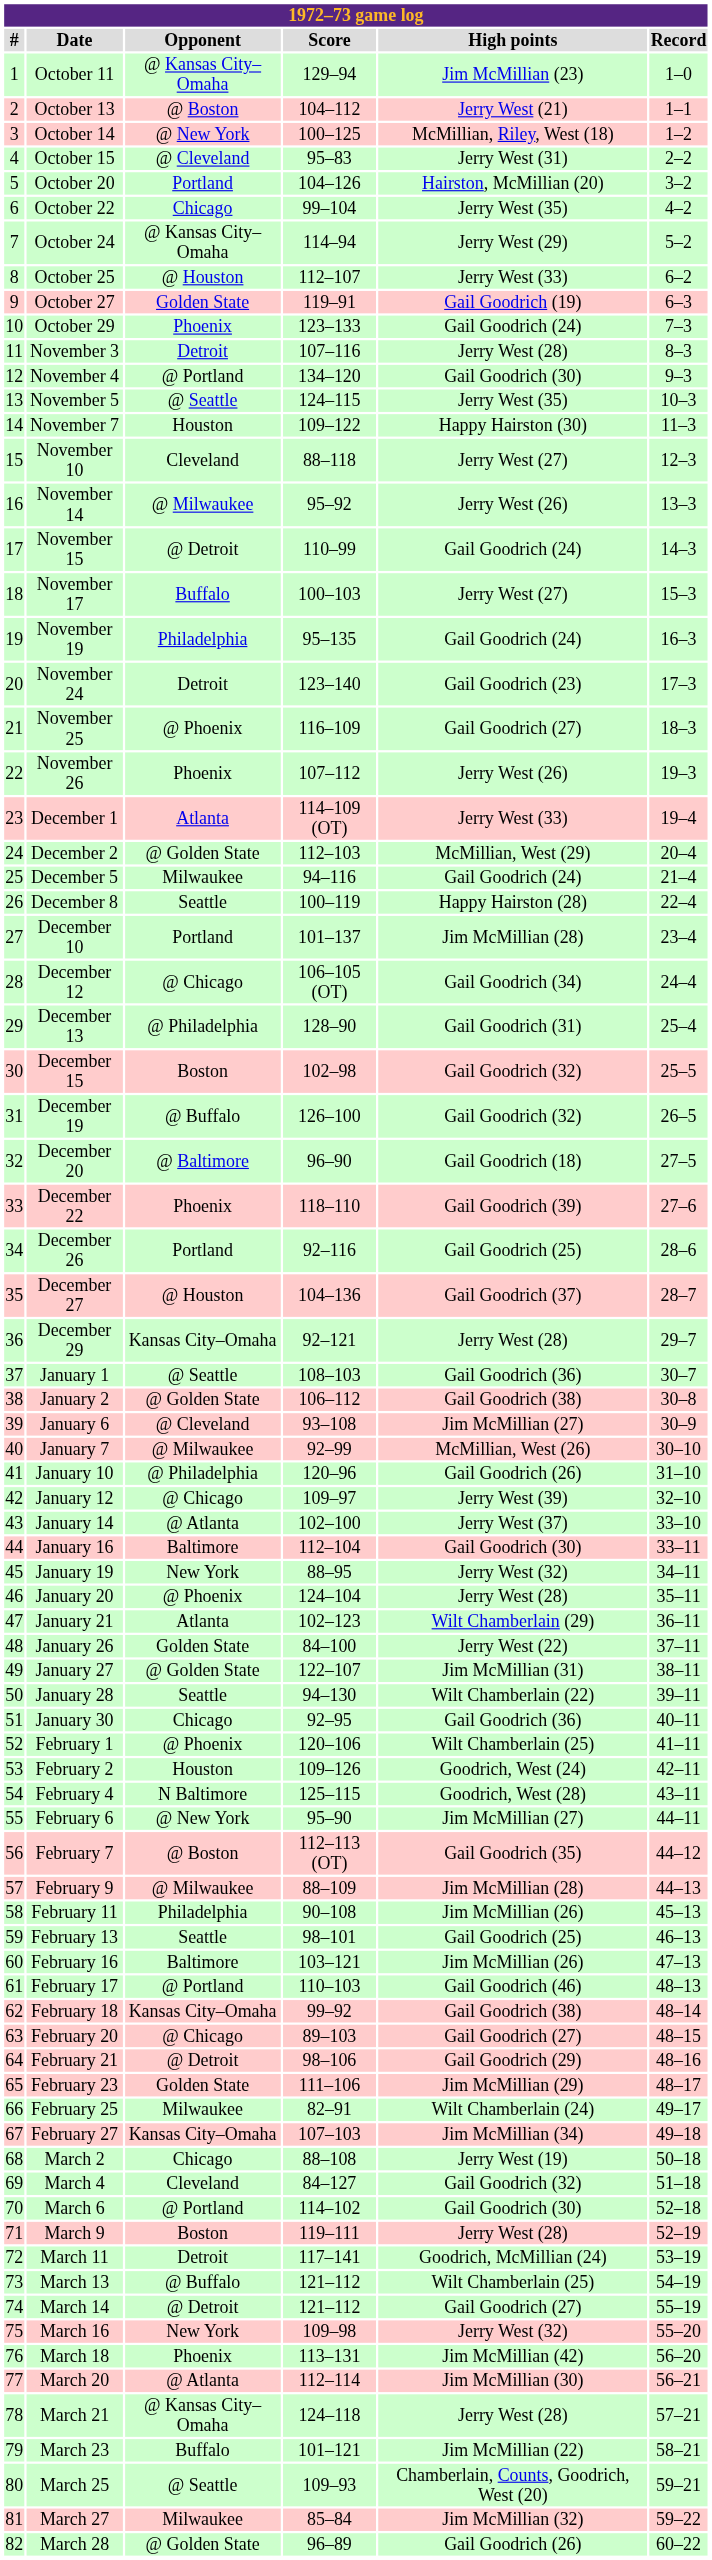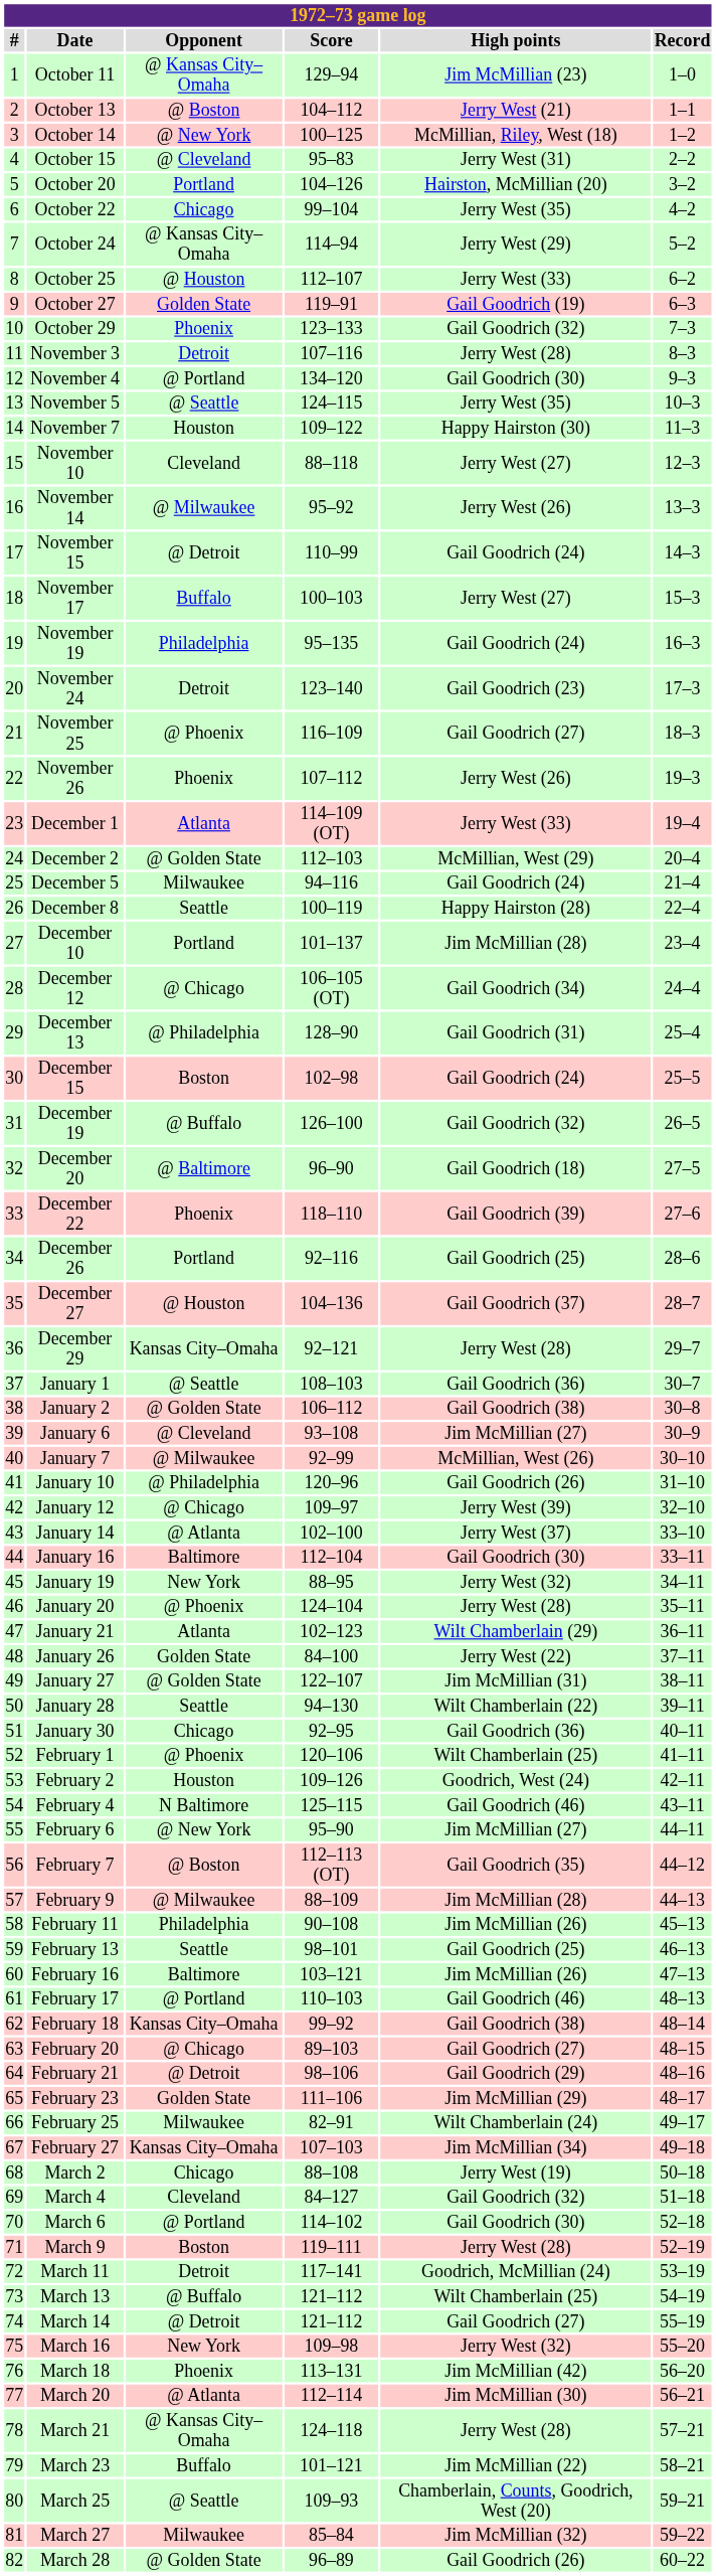October 29 | High points: Gail Goodrich (24) -> Gail Goodrich (32)
December 15 | High points: Gail Goodrich (32) -> Gail Goodrich (24)
February 4 | High points: Goodrich, West (28) -> Gail Goodrich (46)
